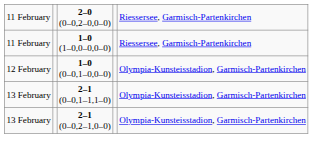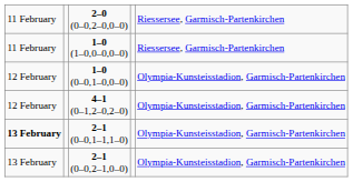+ row: 12 February | 4–1 (0–1,2–0,2–0) | Olympia-Kunsteisstadion, Garmisch-Partenkirchen
2–1 (0–0,1–1,1–0) | column 1: normal -> bold
